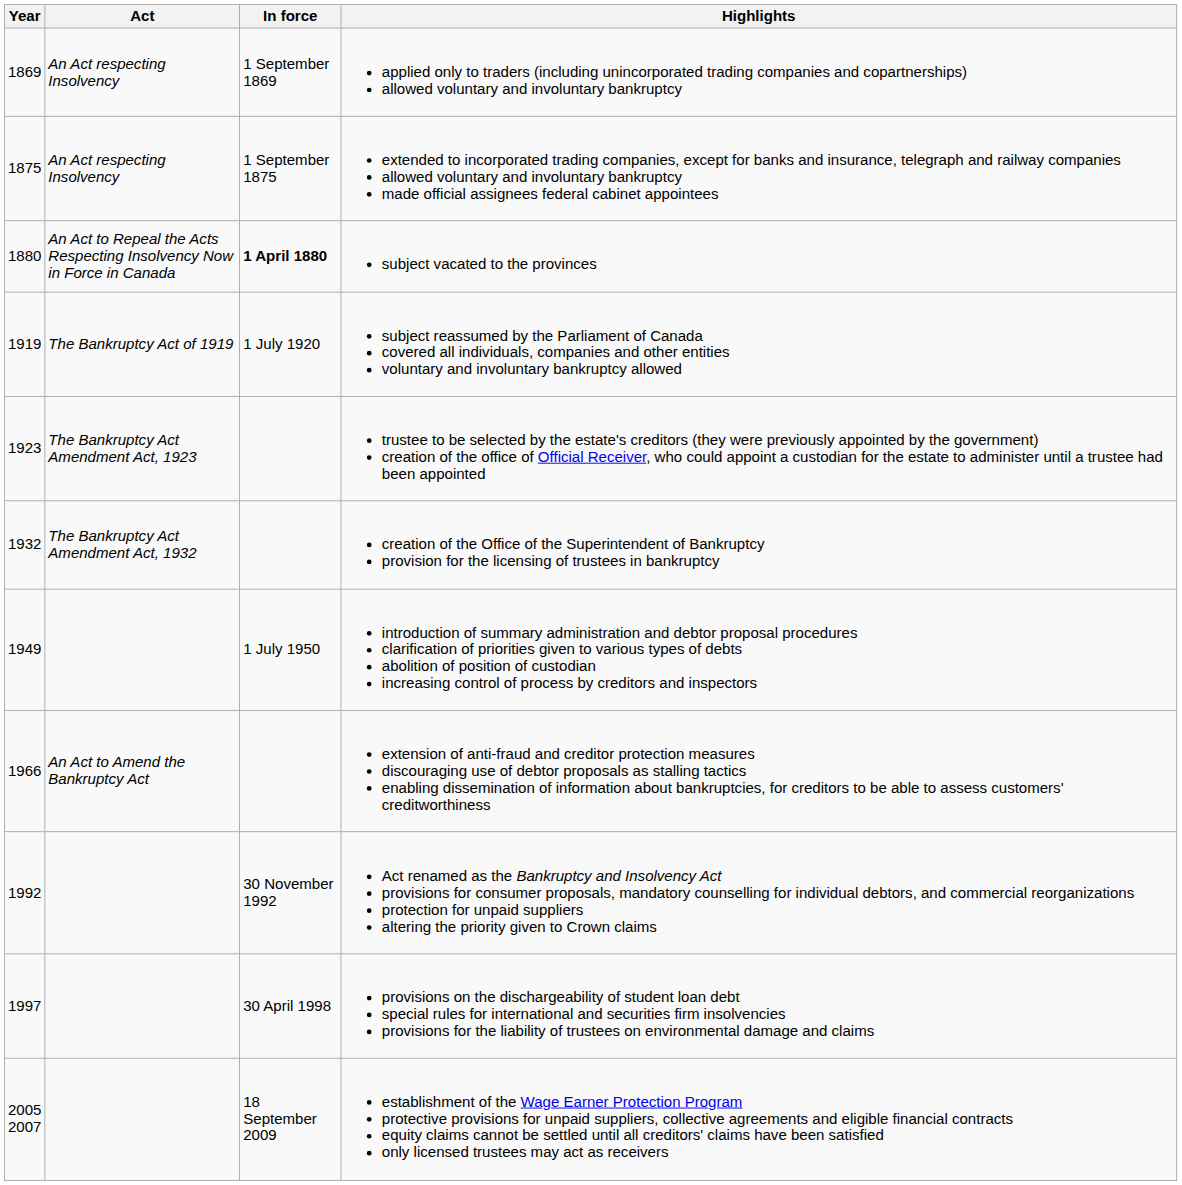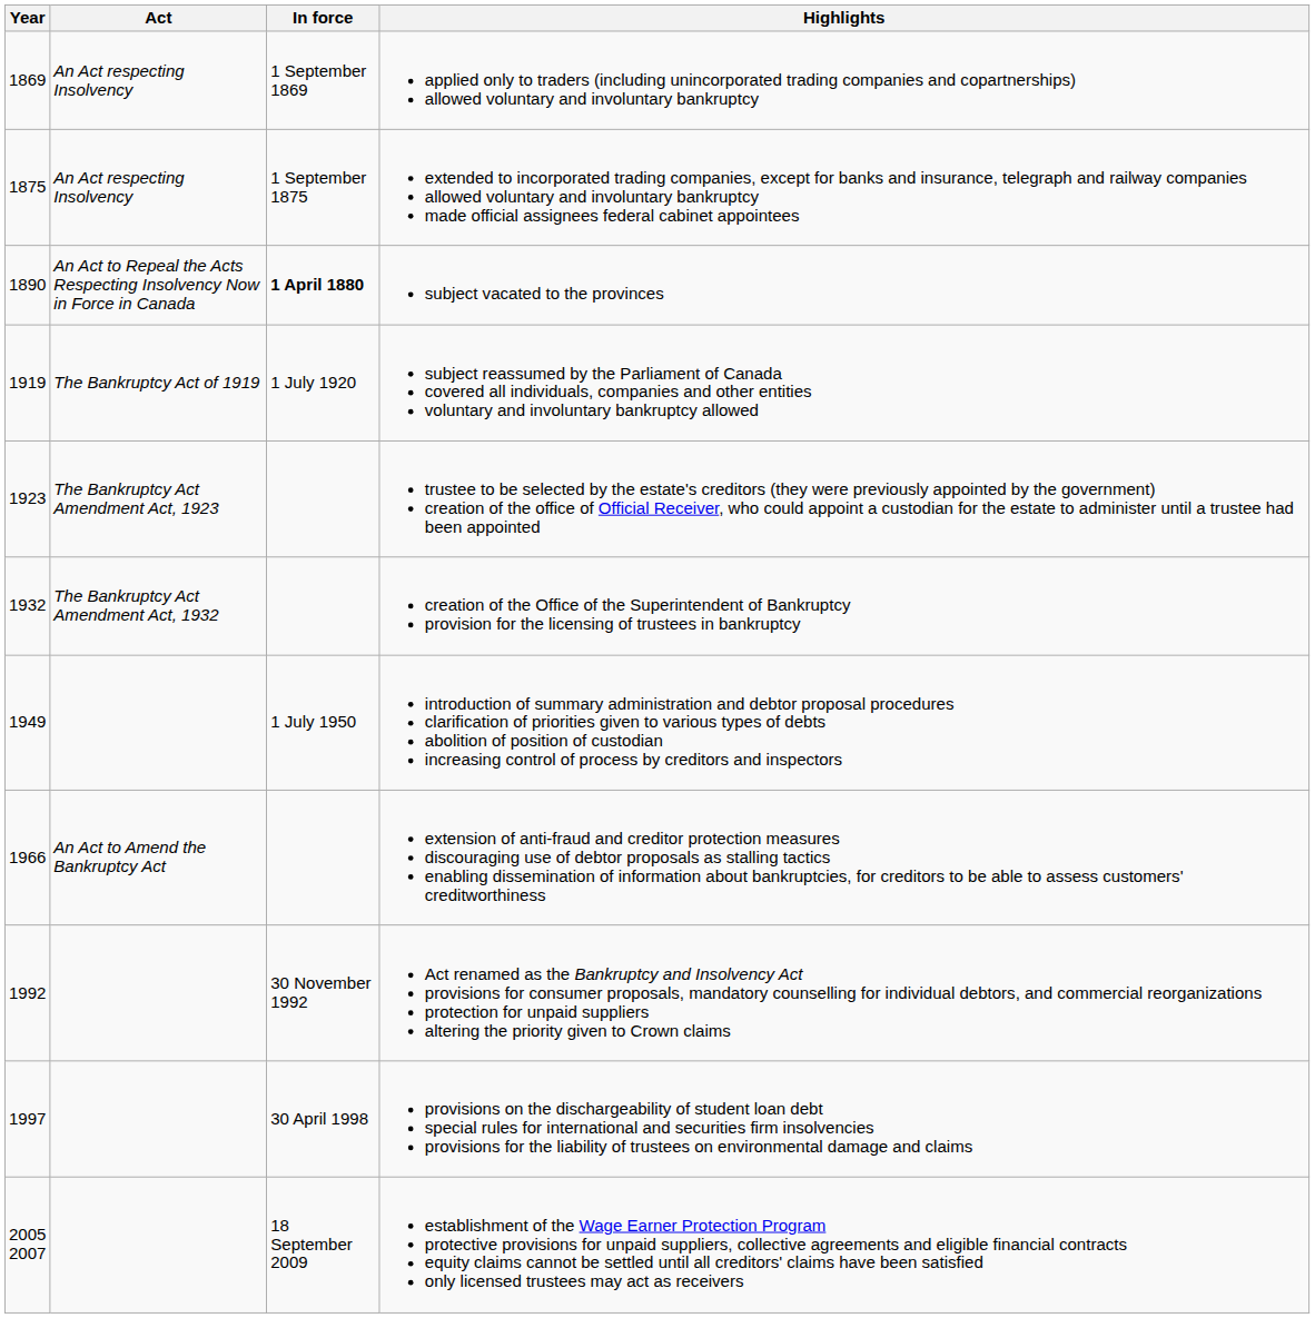subject vacated to the provinces | Year: 1880 -> 1890
